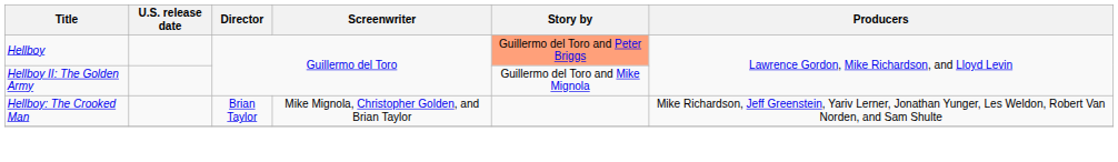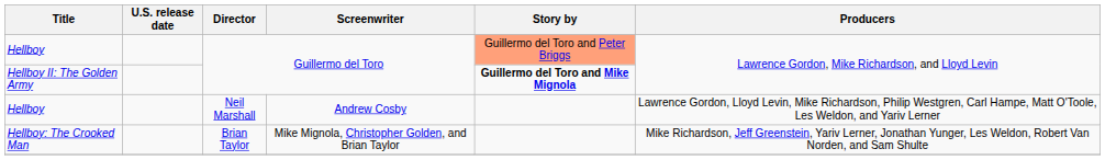Hellboy II: The Golden Army | Story by: normal -> bold
+ row: Hellboy | Neil Marshall | Andrew Cosby | Lawrence Gordon, Lloyd Levin, Mike Richardson, Philip Westgren, Carl Hampe, Matt O'Toole, Les Weldon, and Yariv Lerner
